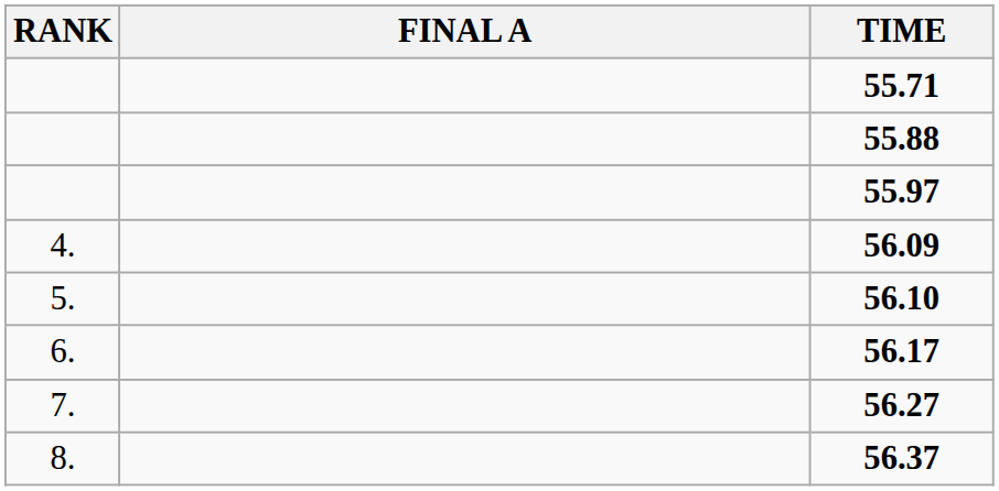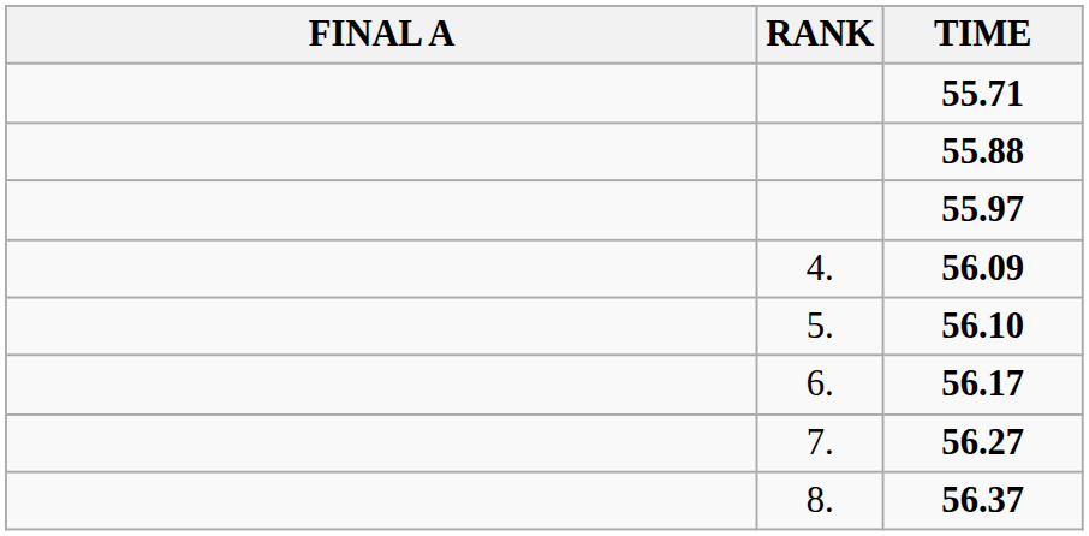columns swapped: RANK <-> FINAL A
